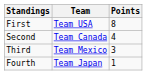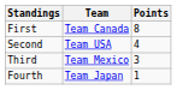First | Team: Team USA -> Team Canada
Second | Team: Team Canada -> Team USA
